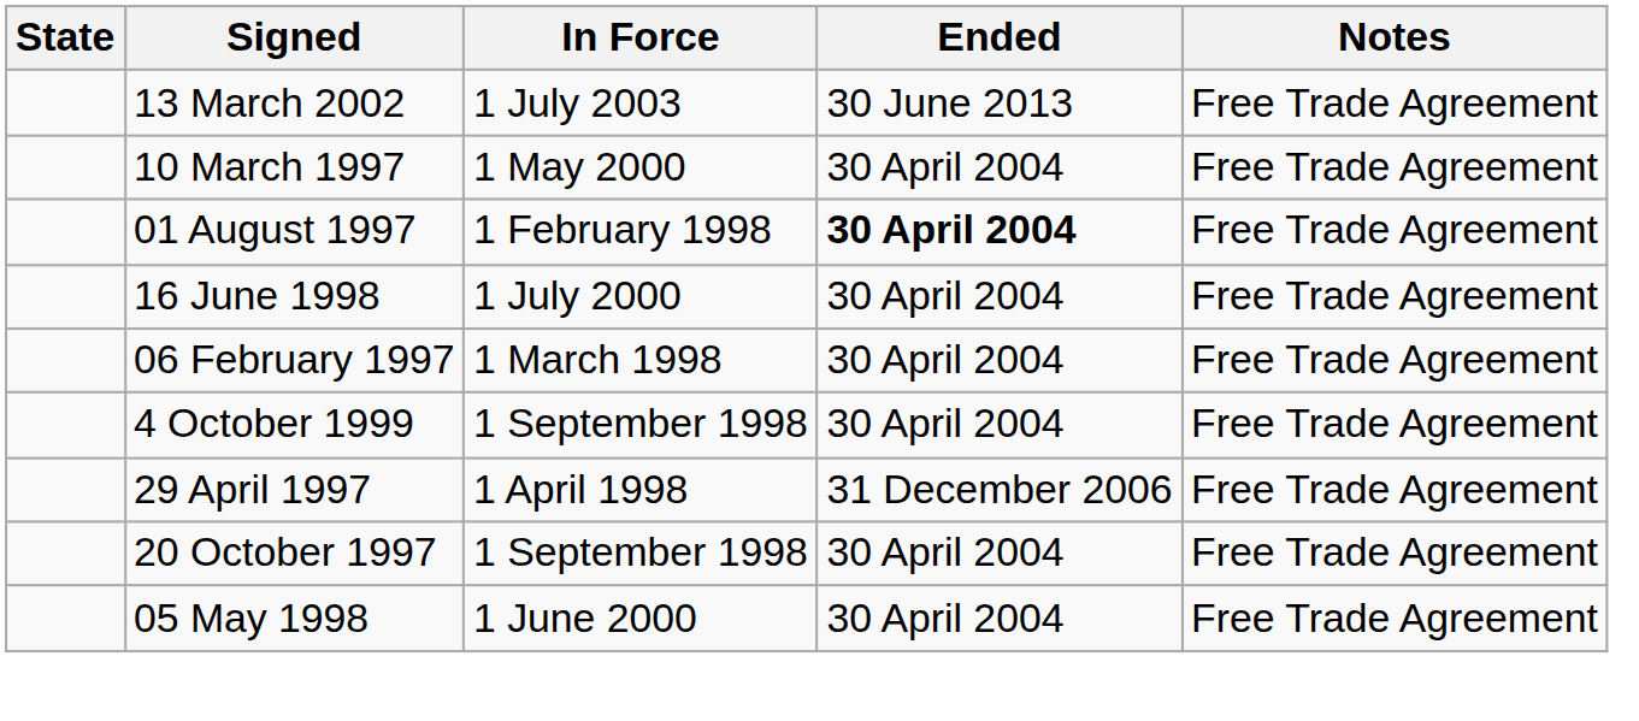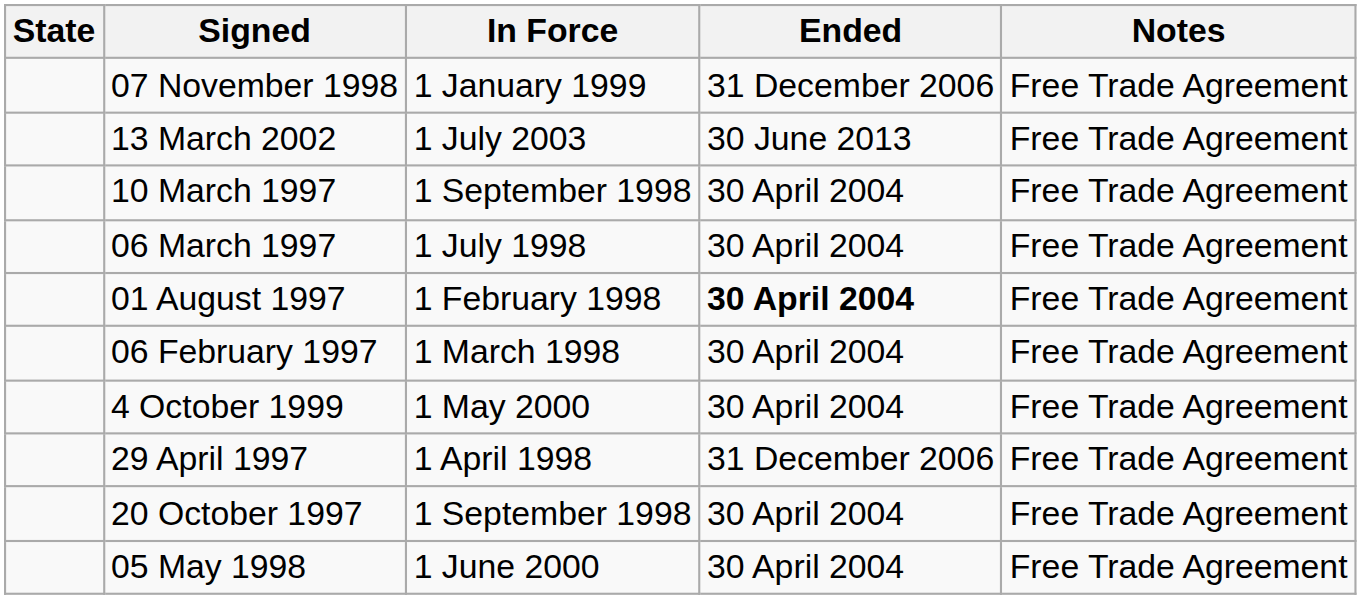+ row: 07 November 1998 | 1 January 1999 | 31 December 2006 | Free Trade Agreement
10 March 1997 | In Force: 1 May 2000 -> 1 September 1998
+ row: 06 March 1997 | 1 July 1998 | 30 April 2004 | Free Trade Agreement
- row: 16 June 1998 | 1 July 2000 | 30 April 2004 | Free Trade Agreement
4 October 1999 | In Force: 1 September 1998 -> 1 May 2000
